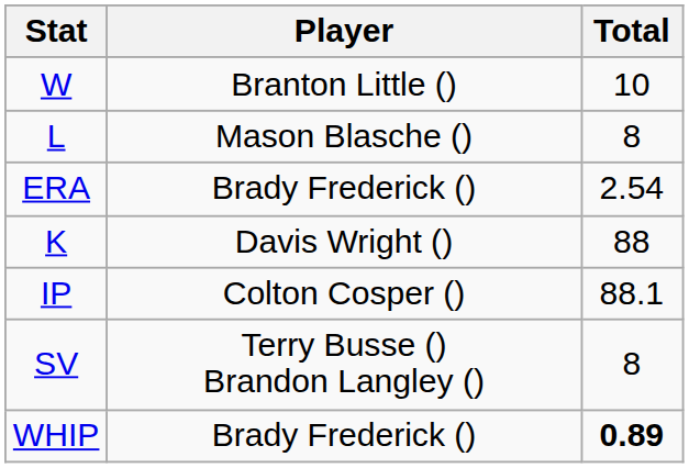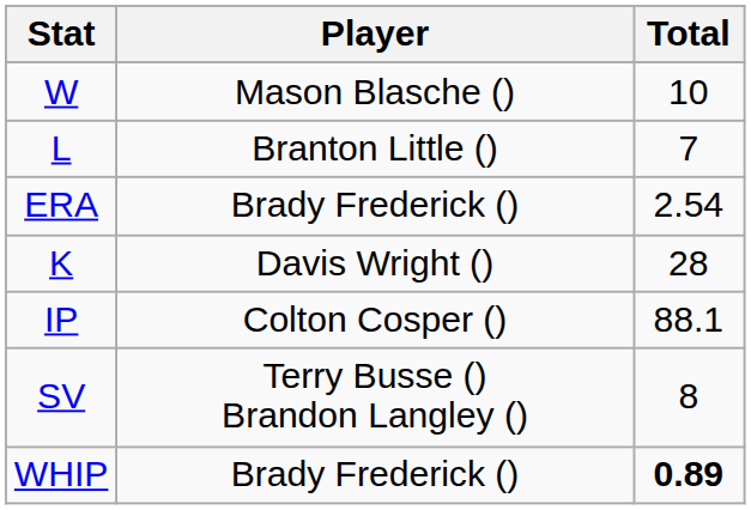W | Player: Branton Little () -> Mason Blasche ()
L | Player: Mason Blasche () -> Branton Little ()
L | Total: 8 -> 7
K | Total: 88 -> 28
